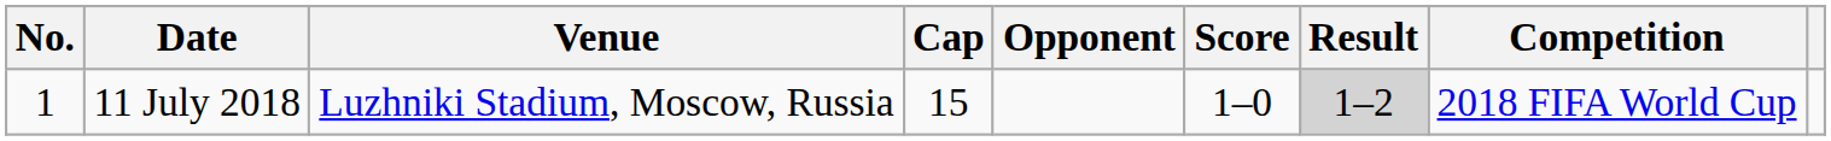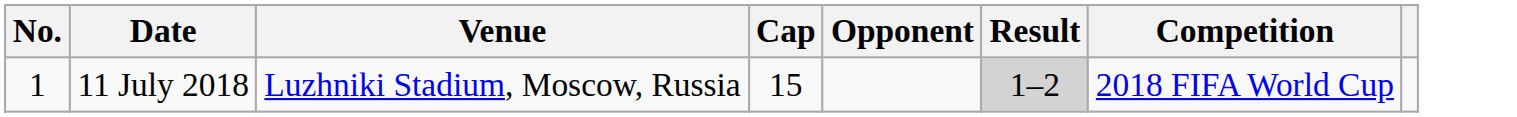- column: Score | 1–0
